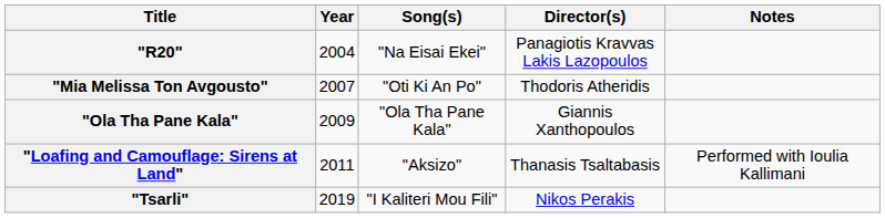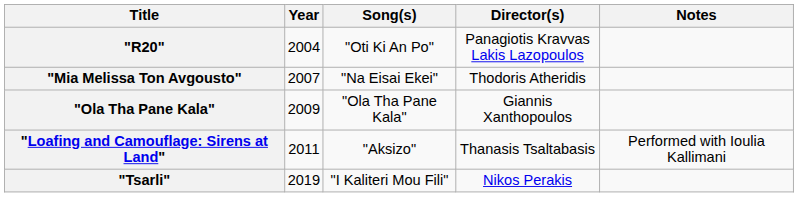"R20" | Song(s): "Na Eisai Ekei" -> "Oti Ki An Po"
"Mia Melissa Ton Avgousto" | Song(s): "Oti Ki An Po" -> "Na Eisai Ekei"
